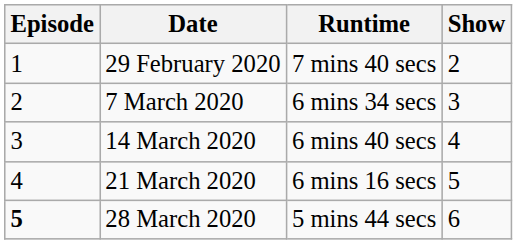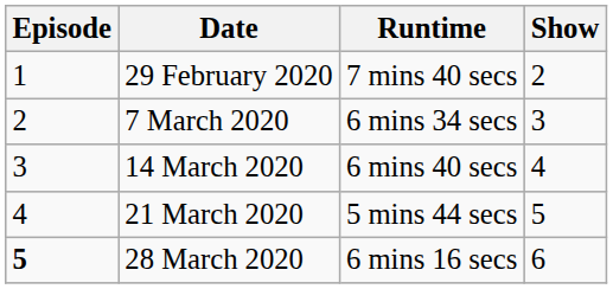21 March 2020 | Runtime: 6 mins 16 secs -> 5 mins 44 secs
28 March 2020 | Runtime: 5 mins 44 secs -> 6 mins 16 secs
